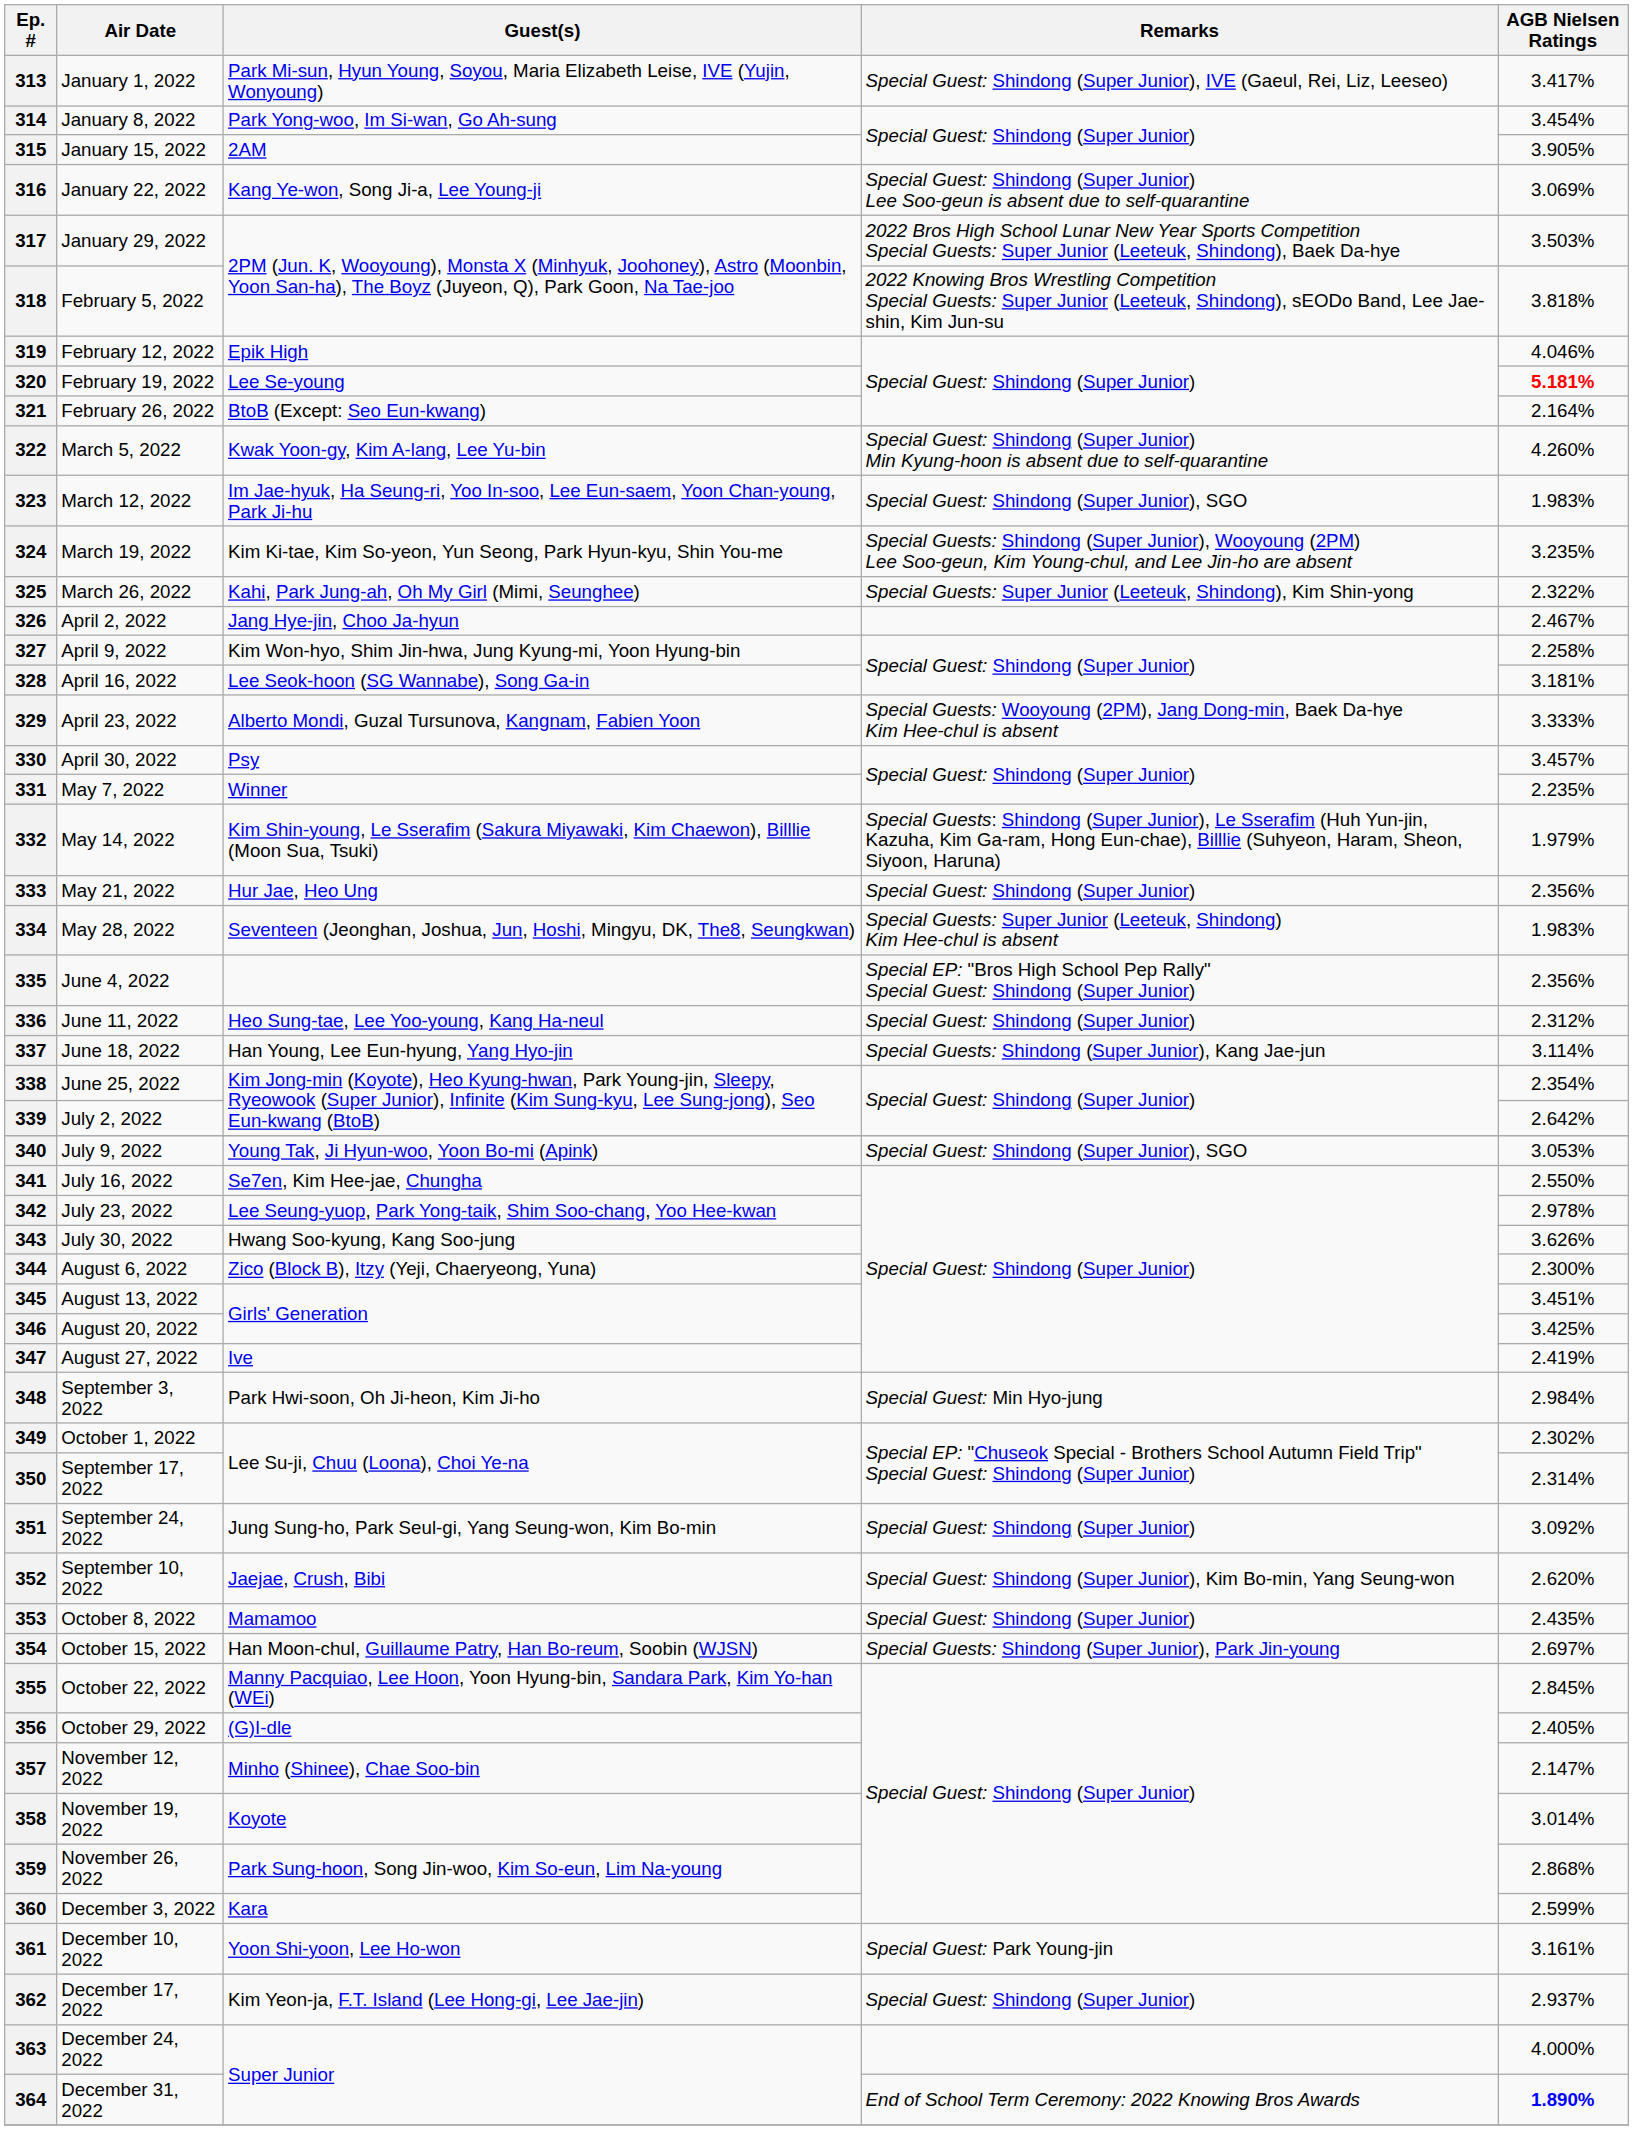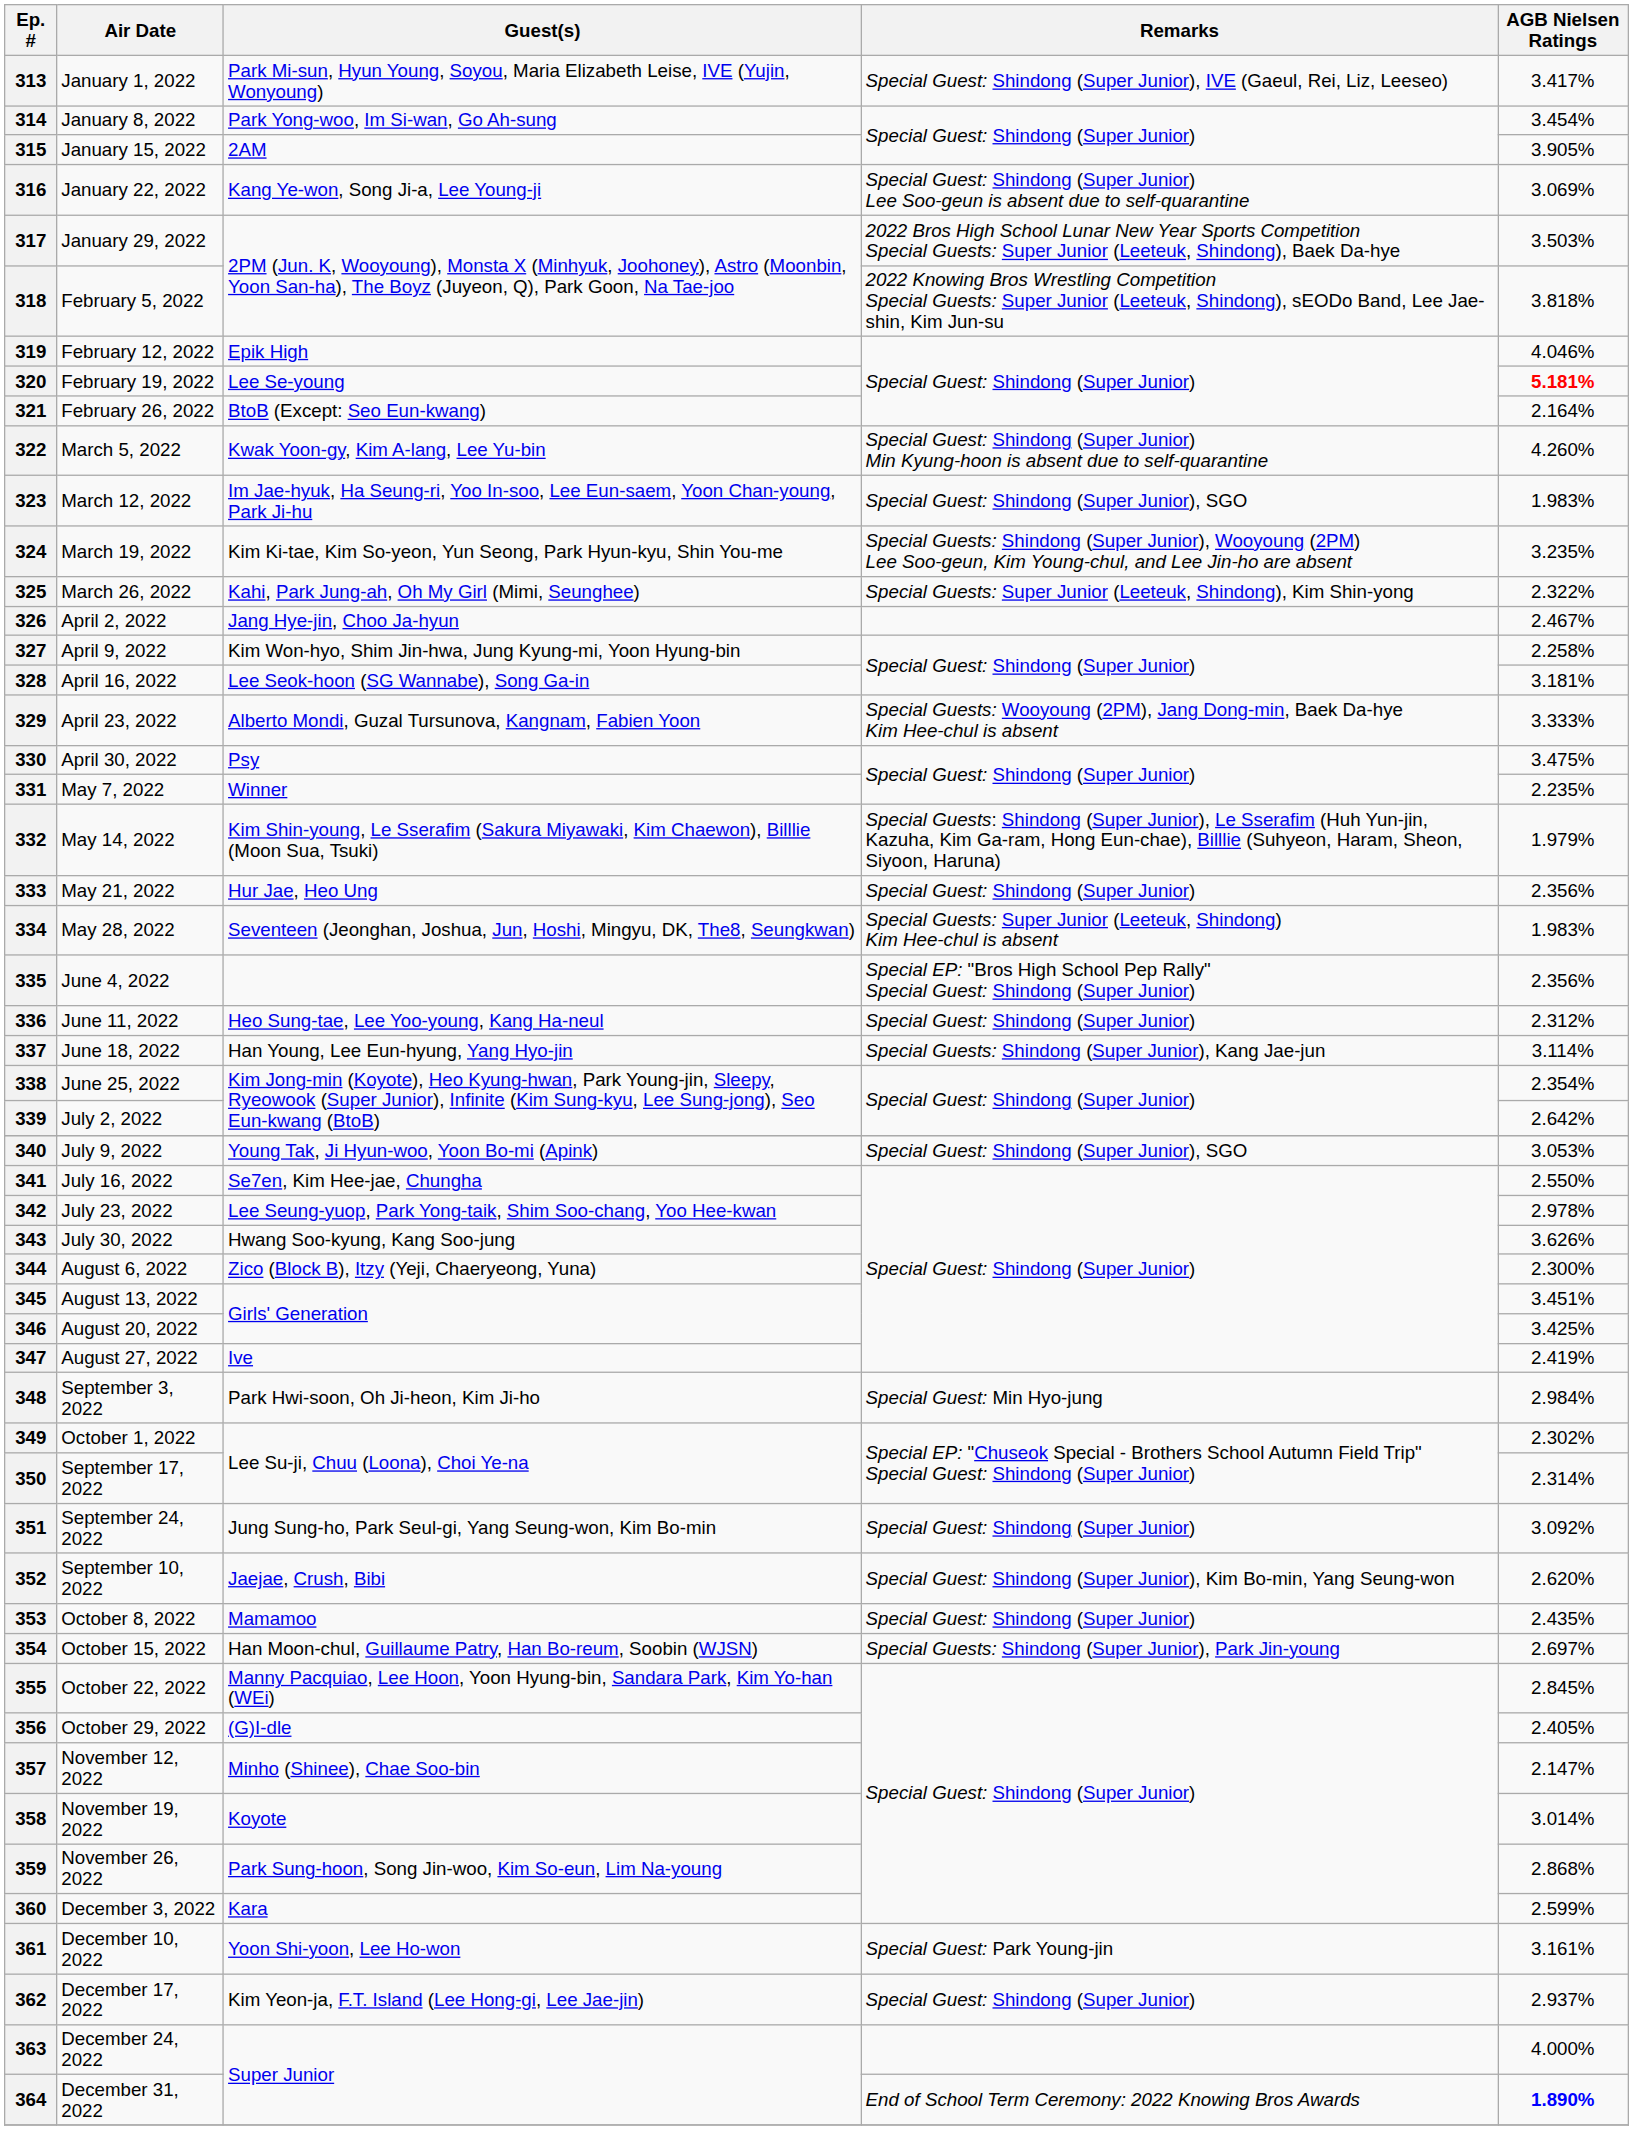330 | AGB Nielsen Ratings: 3.457% -> 3.475%
